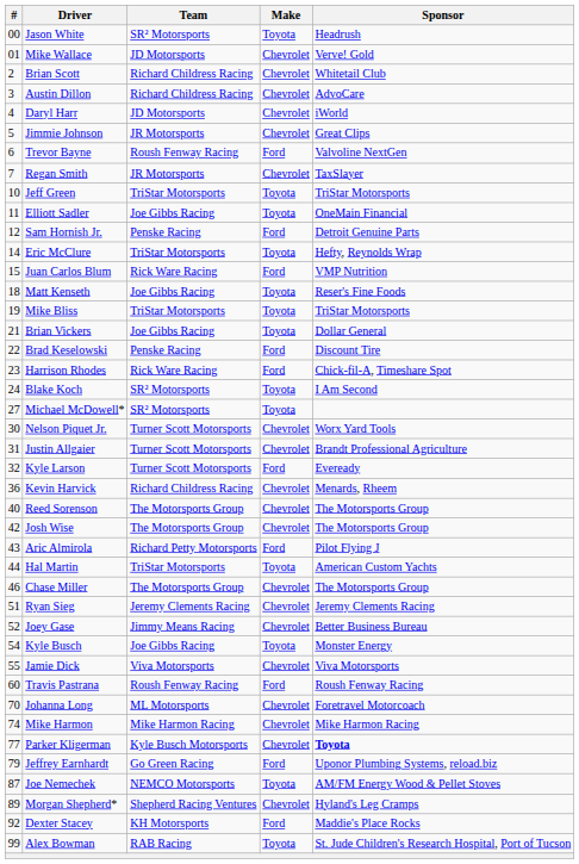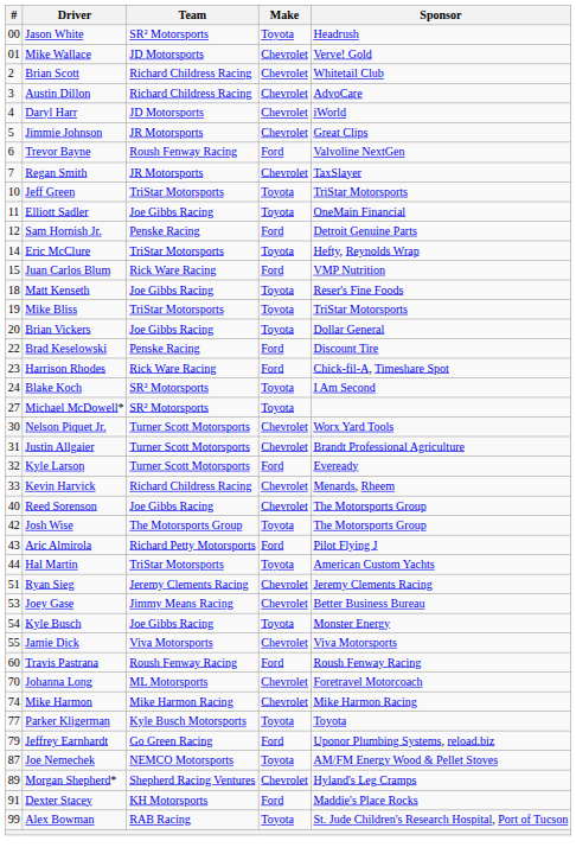Brian Vickers | #: 21 -> 20
Kevin Harvick | #: 36 -> 33
Reed Sorenson | Team: The Motorsports Group -> Joe Gibbs Racing
Josh Wise | Make: Chevrolet -> Toyota
- row: 46 | Chase Miller | The Motorsports Group | Chevrolet | The Motorsports Group
Joey Gase | #: 52 -> 53
Parker Kligerman | Make: Chevrolet -> Toyota
Parker Kligerman | Sponsor: bold -> normal
Dexter Stacey | #: 92 -> 91
